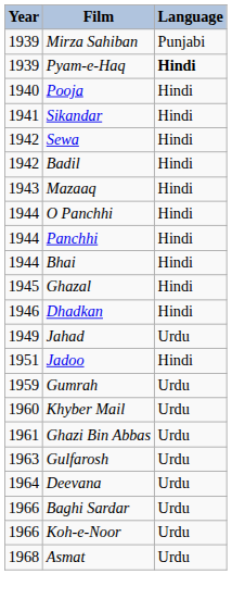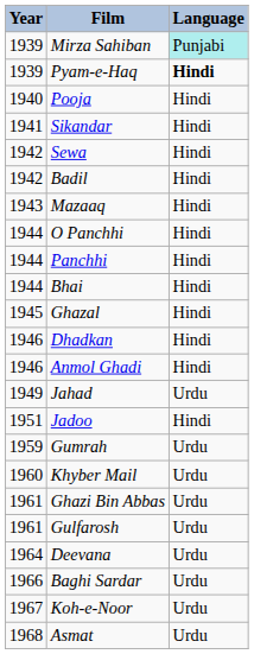Mirza Sahiban | Language: no background -> paleturquoise background
+ row: 1946 | Anmol Ghadi | Hindi
Gulfarosh | Year: 1963 -> 1961
Koh-e-Noor | Year: 1966 -> 1967
